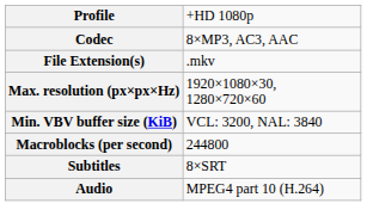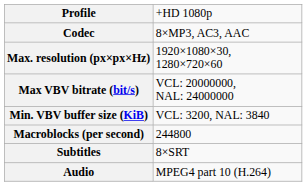- row: File Extension(s) | .mkv
+ row: Max VBV bitrate (bit/s) | VCL: 20000000, NAL: 24000000
